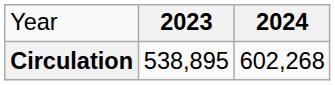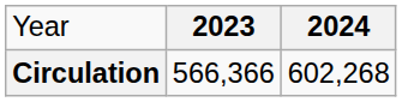Circulation | column 2: 538,895 -> 566,366
